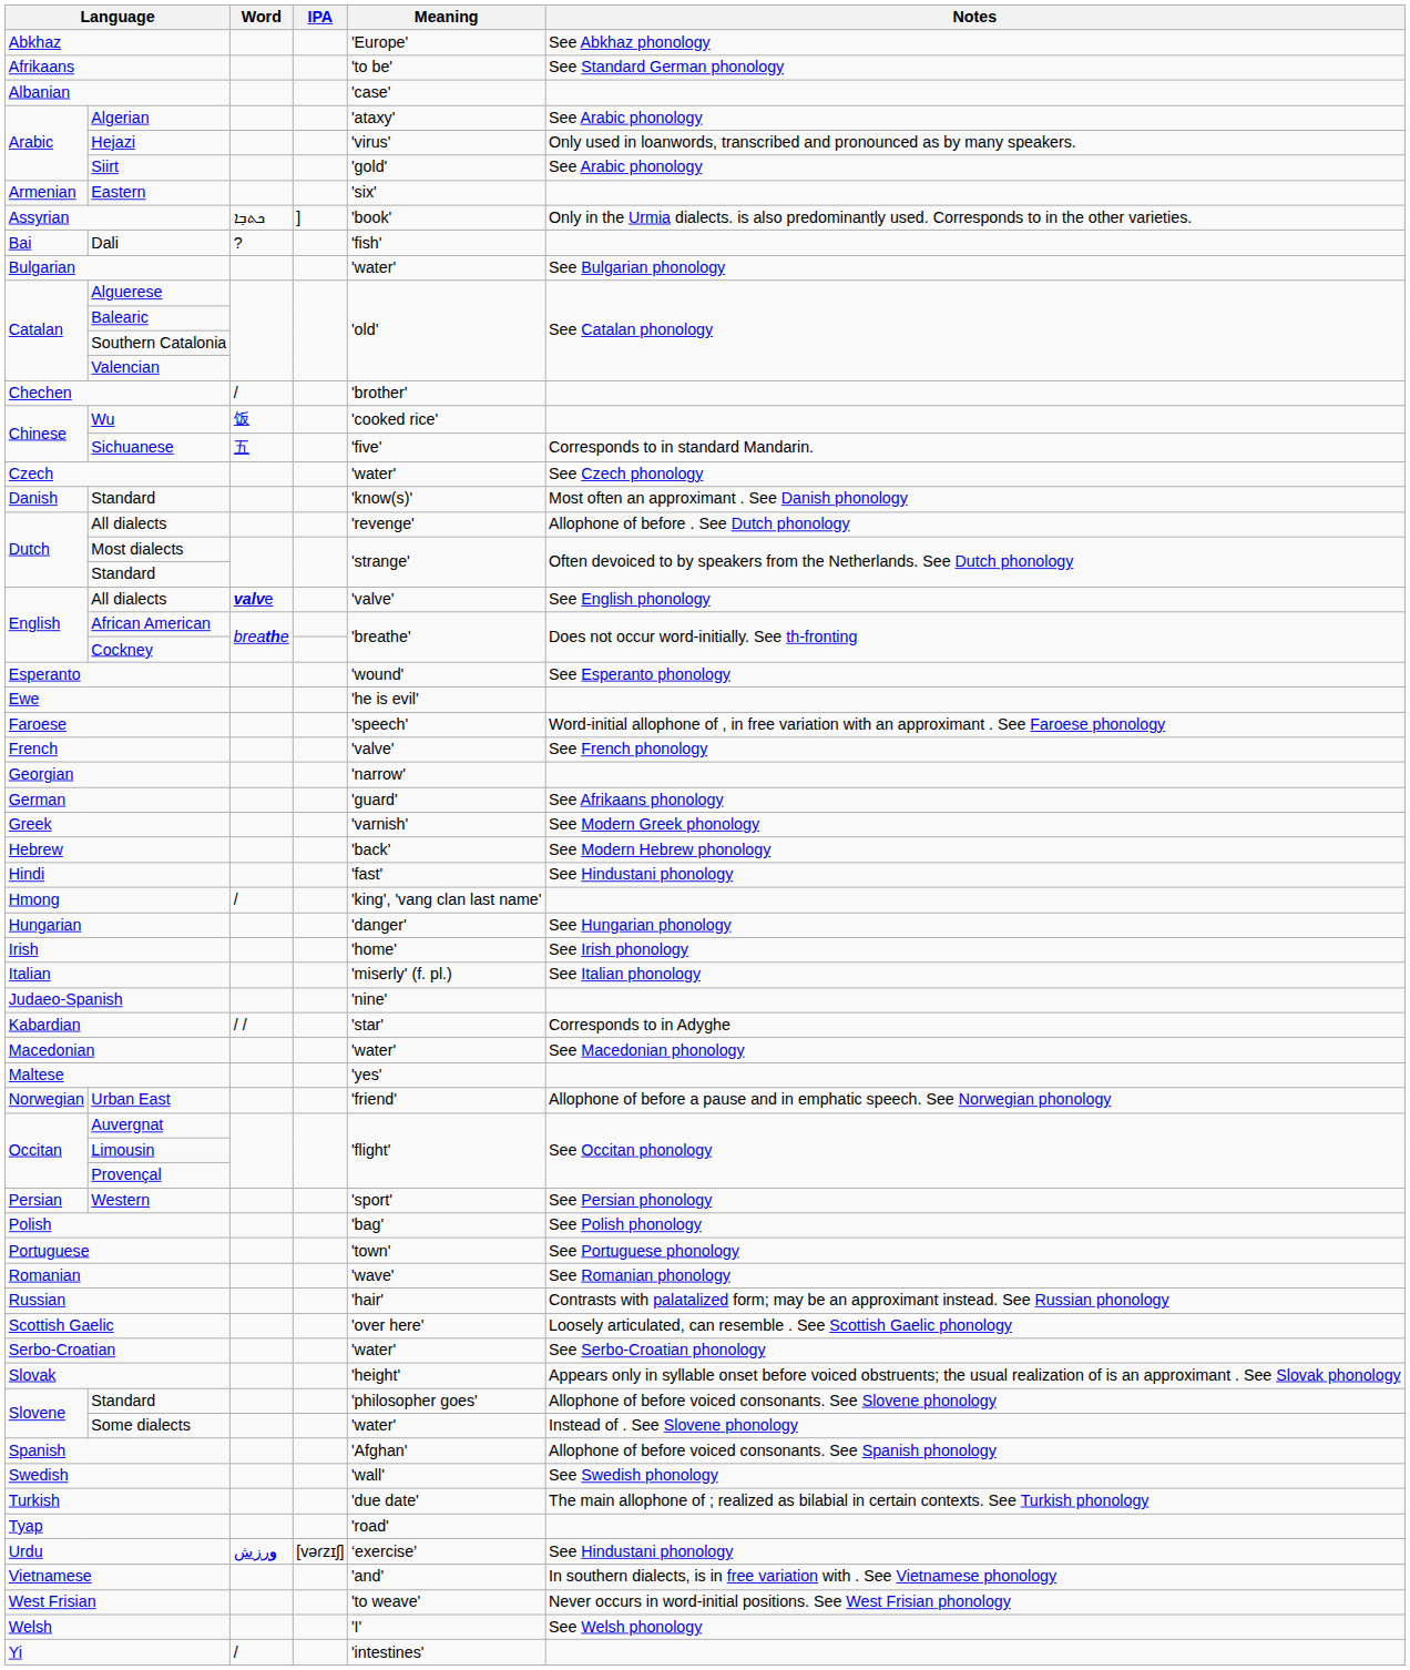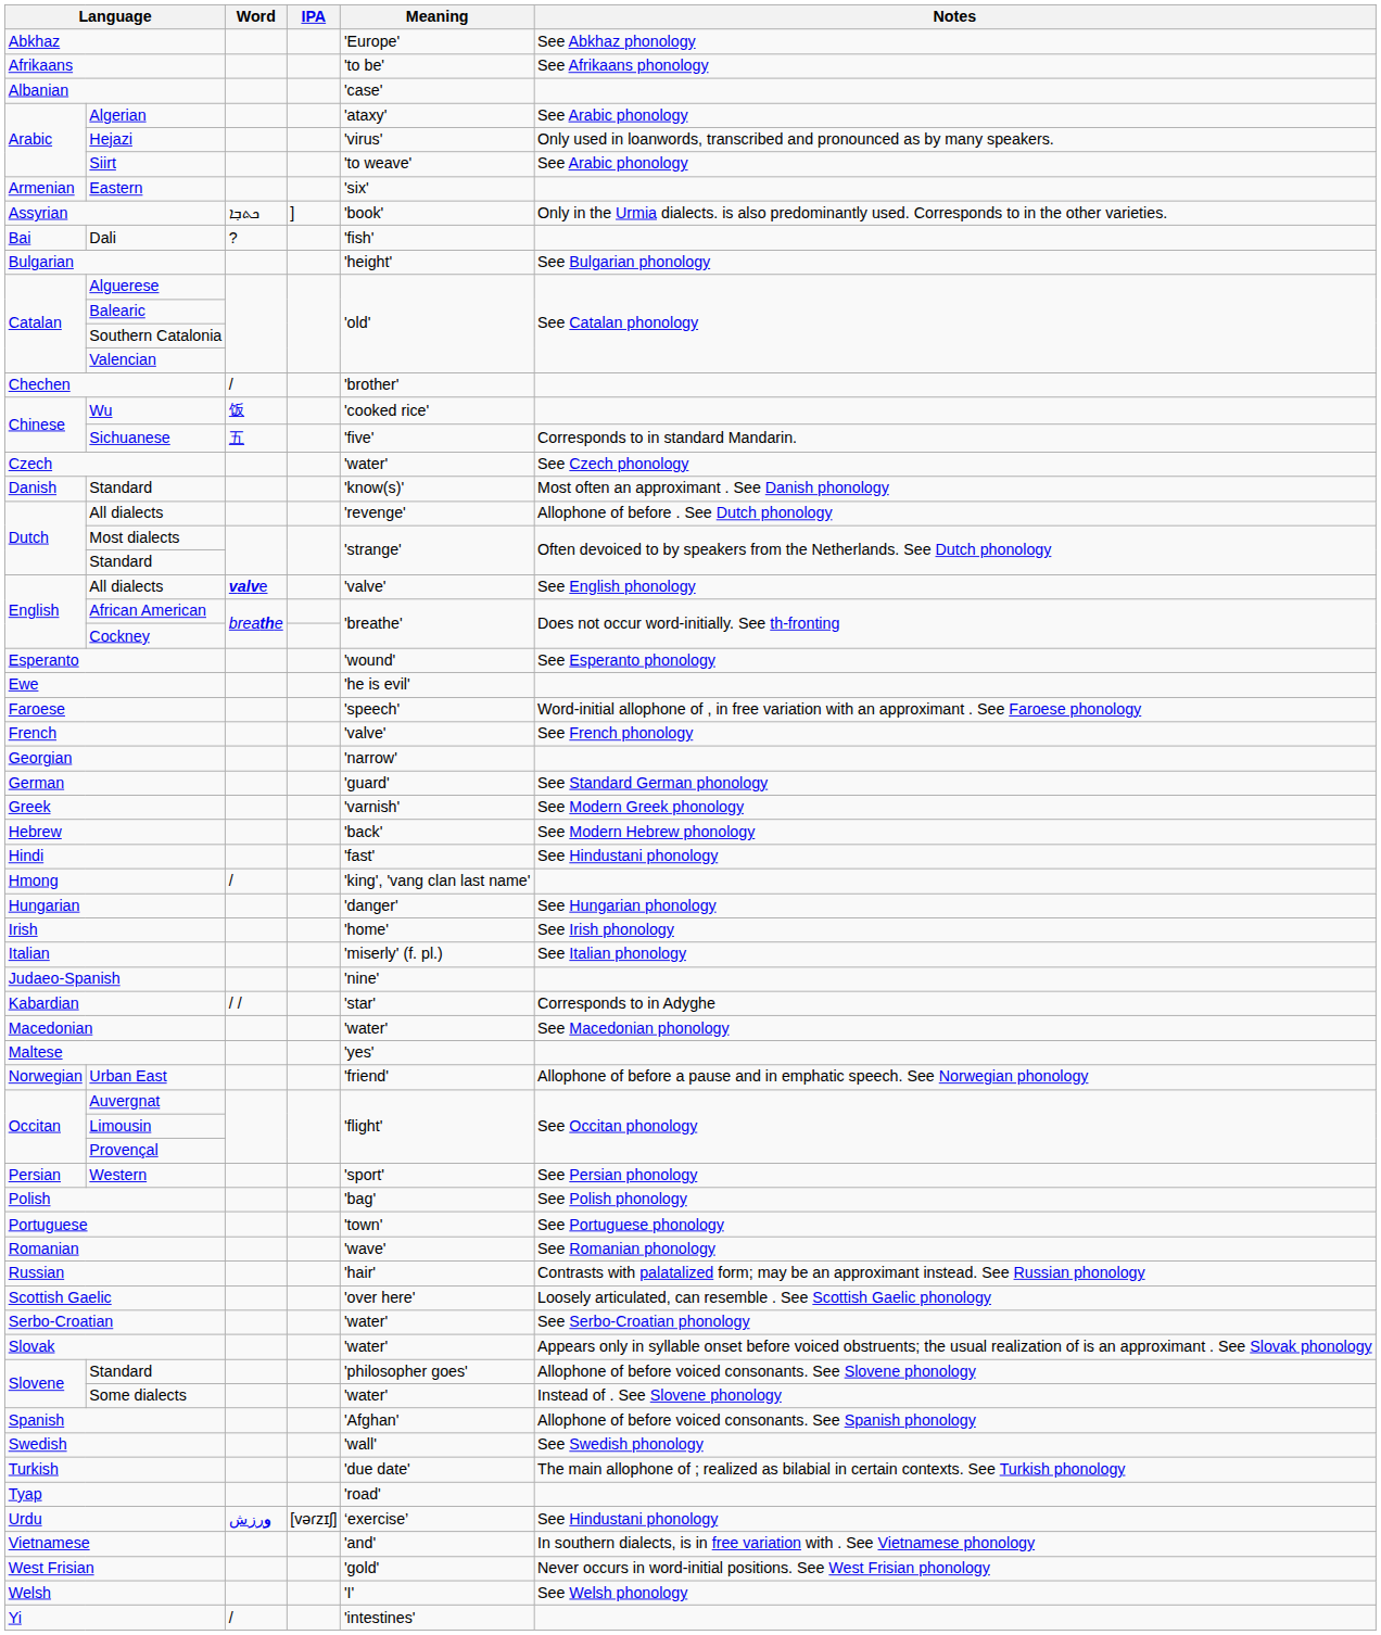Afrikaans | Notes: See Standard German phonology -> See Afrikaans phonology
Siirt | Meaning: 'gold' -> 'to weave'
Bulgarian | Meaning: 'water' -> 'height'
German | Notes: See Afrikaans phonology -> See Standard German phonology
Slovak | Meaning: 'height' -> 'water'
West Frisian | Meaning: 'to weave' -> 'gold'
